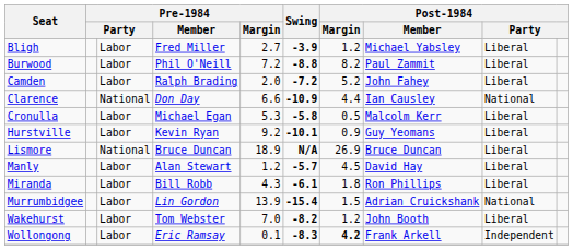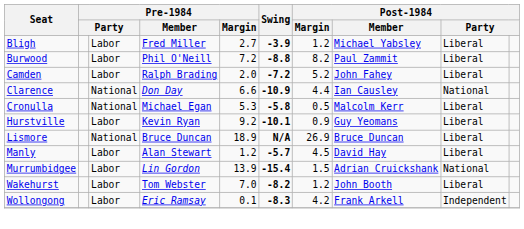Cronulla | column 3: Labor -> National
- row: Miranda | Labor | Bill Robb | 4.3 | -6.1 | 1.8 | Ron Phillips | Liberal
Wollongong | Post-1984 / Margin: bold -> normal
